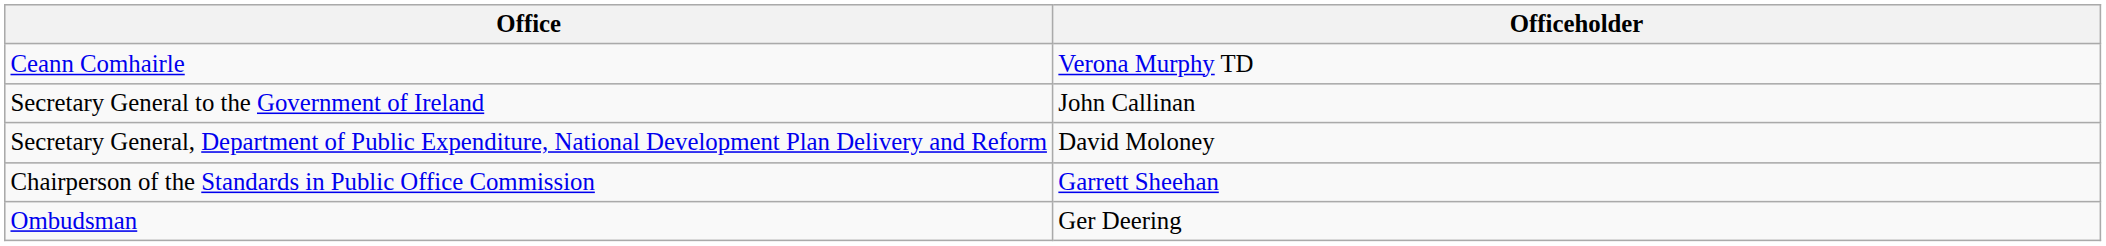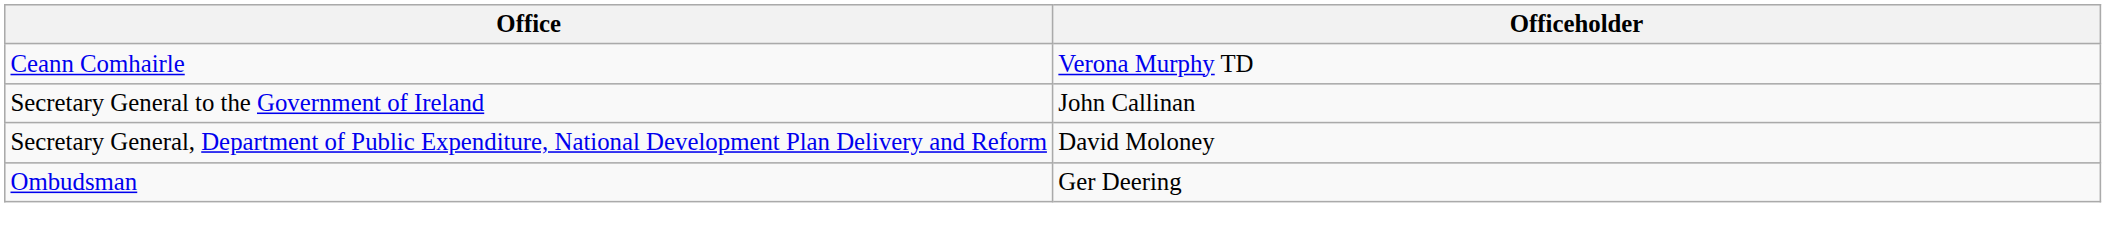- row: Chairperson of the Standards in Public Office Commission | Garrett Sheehan
